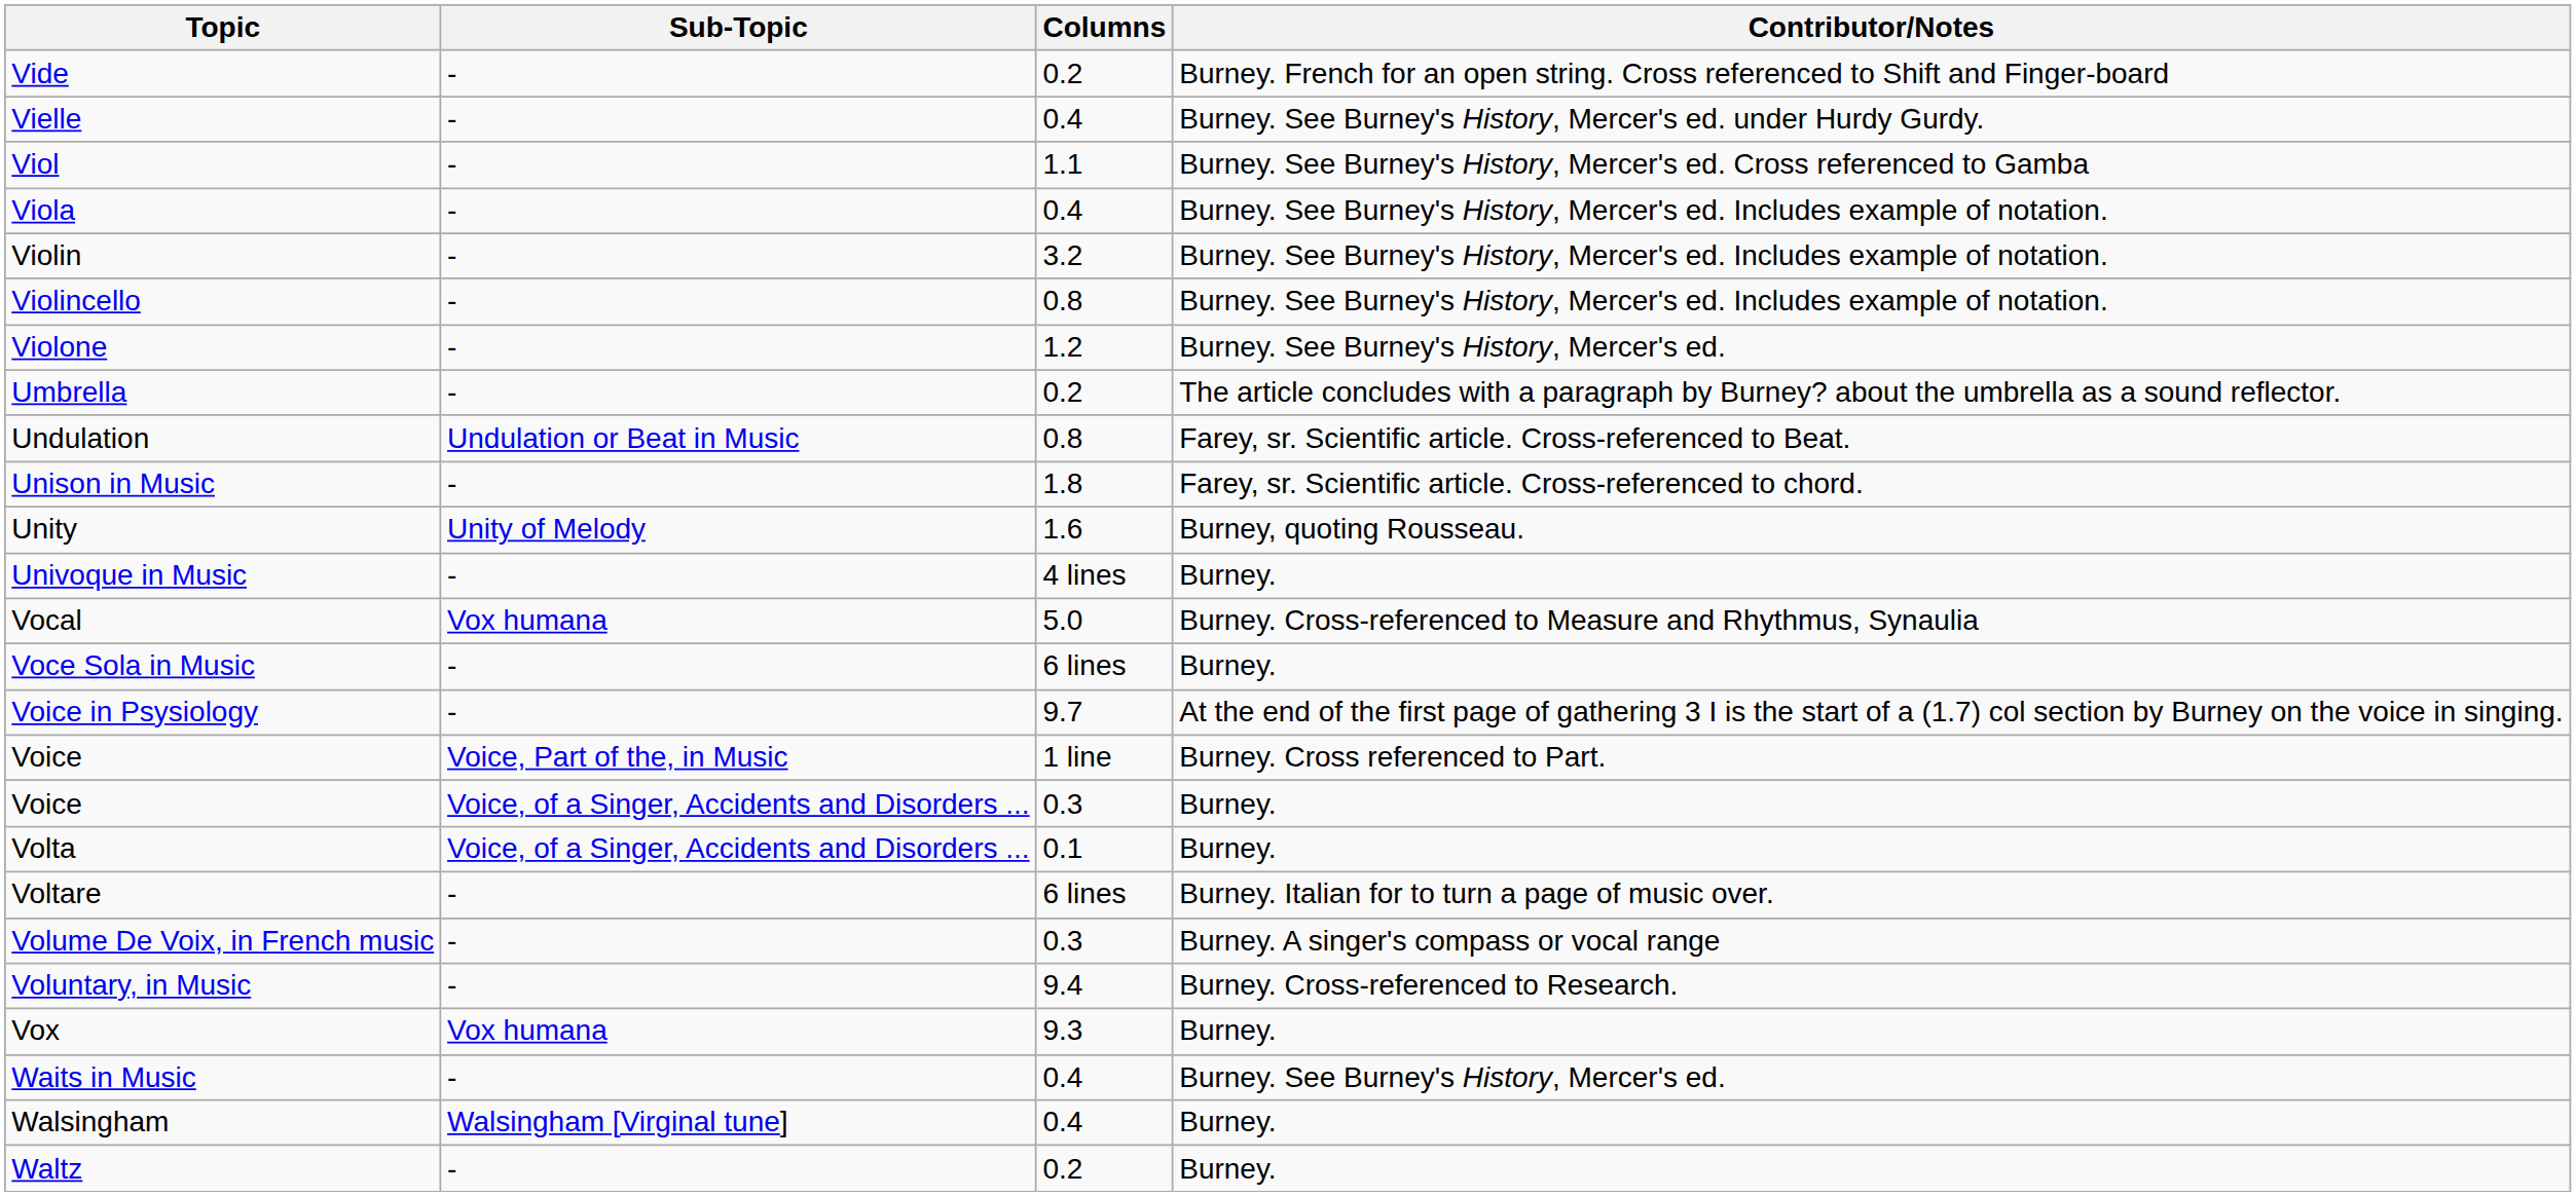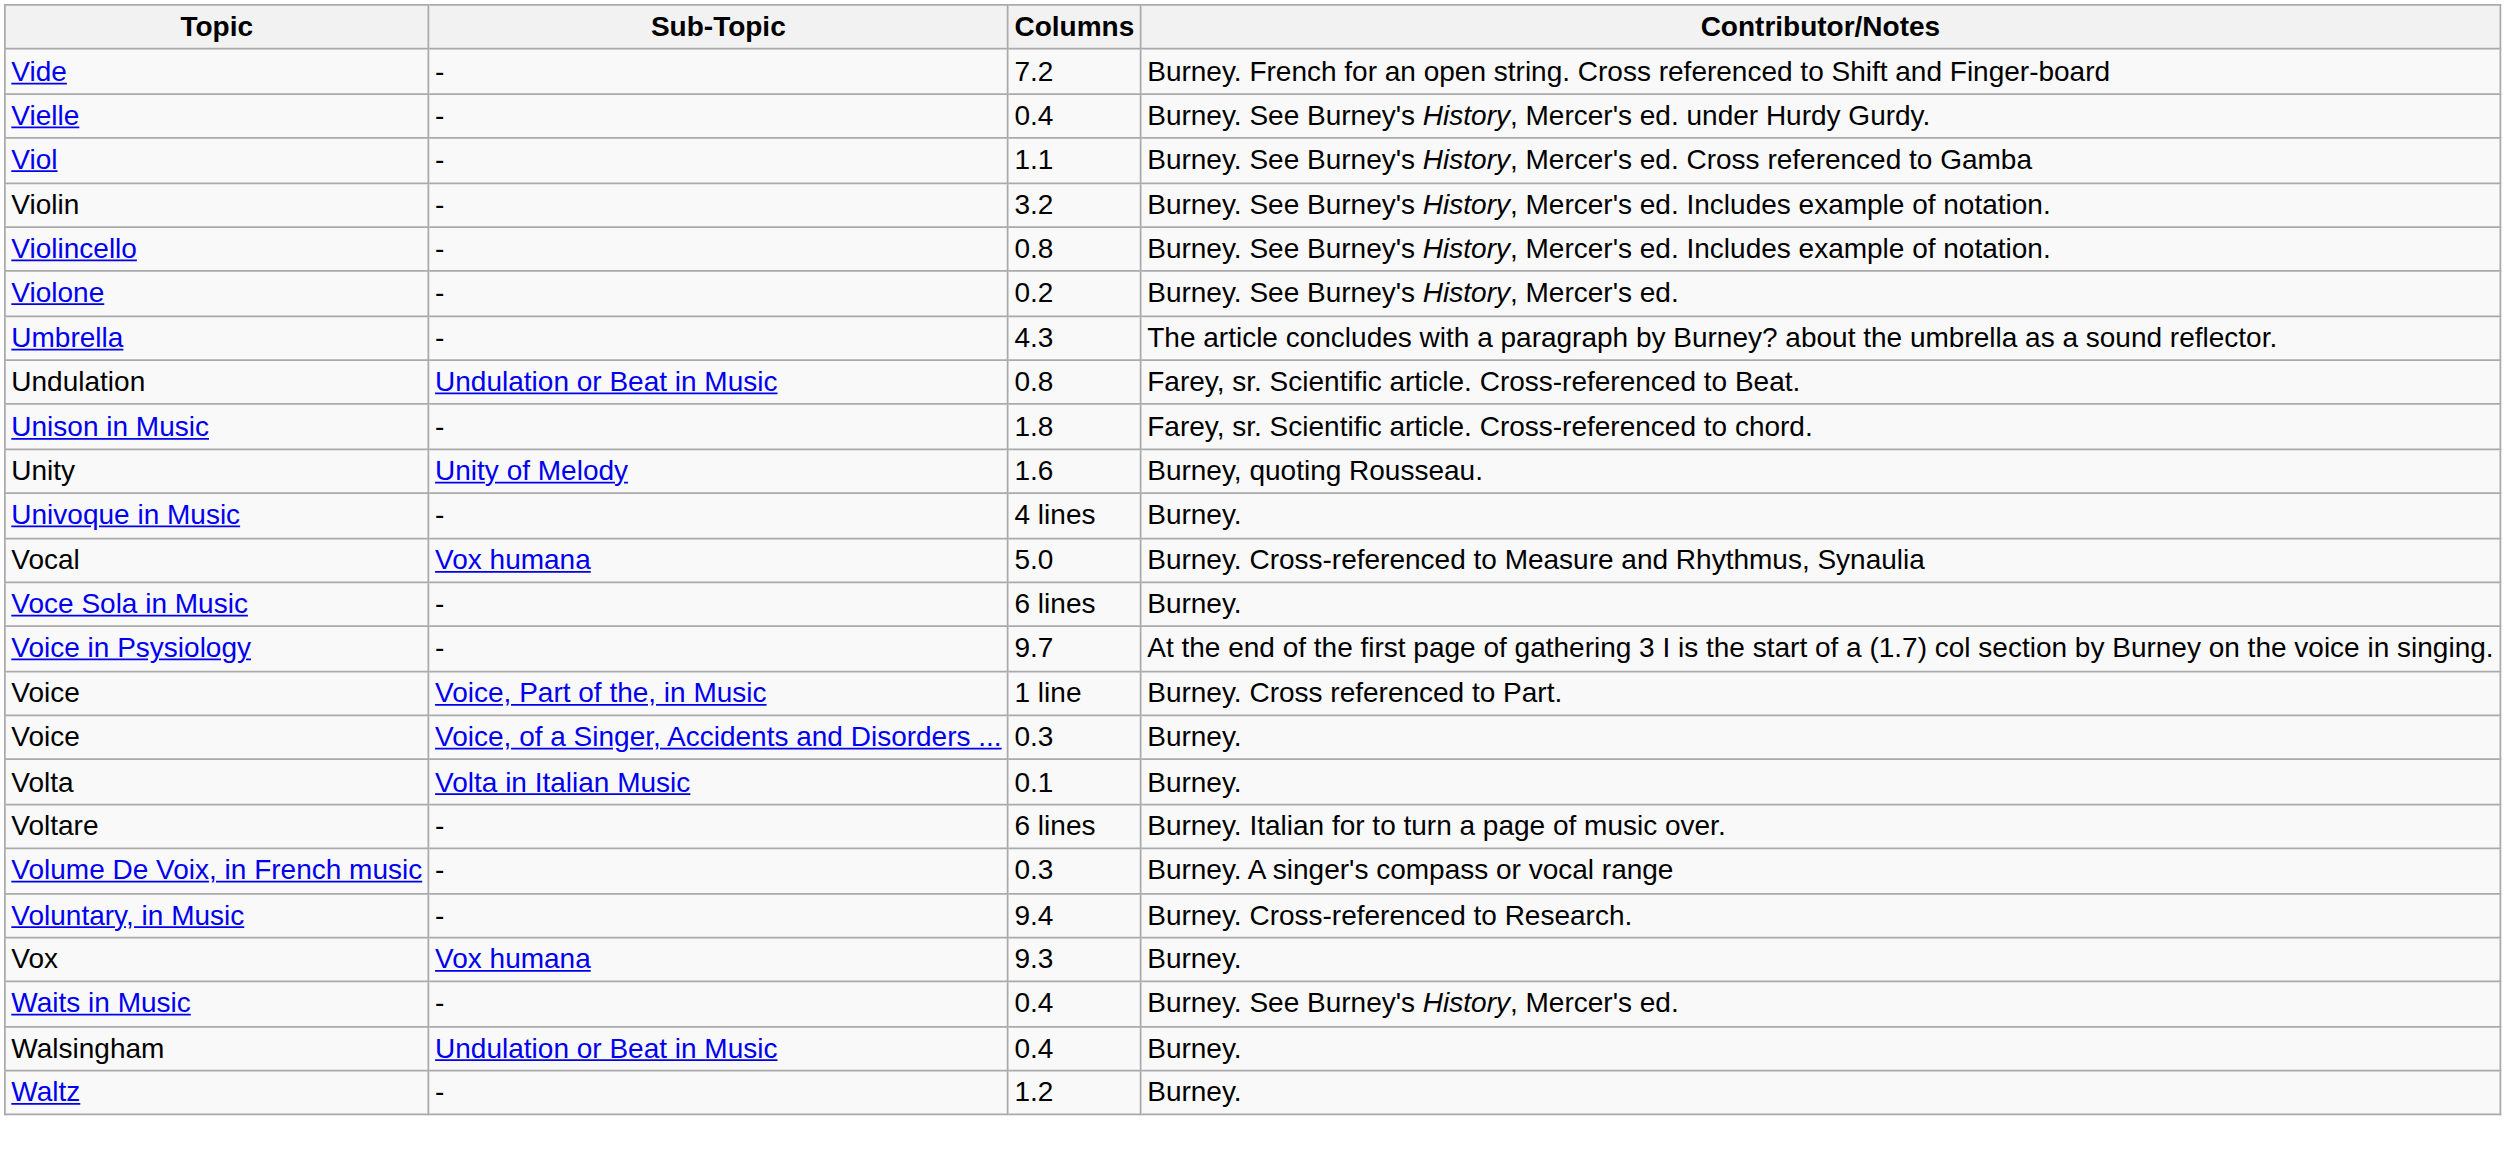Vide | Columns: 0.2 -> 7.2
- row: Viola | - | 0.4 | Burney. See Burney's History, Mercer's ed. Includes example of notation.
Violone | Columns: 1.2 -> 0.2
Umbrella | Columns: 0.2 -> 4.3
Volta | Sub-Topic: Voice, of a Singer, Accidents and Disorders ... -> Volta in Italian Music
Walsingham | Sub-Topic: Walsingham [Virginal tune] -> Undulation or Beat in Music
Waltz | Columns: 0.2 -> 1.2
